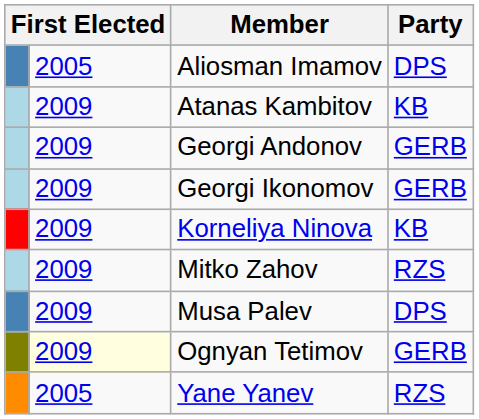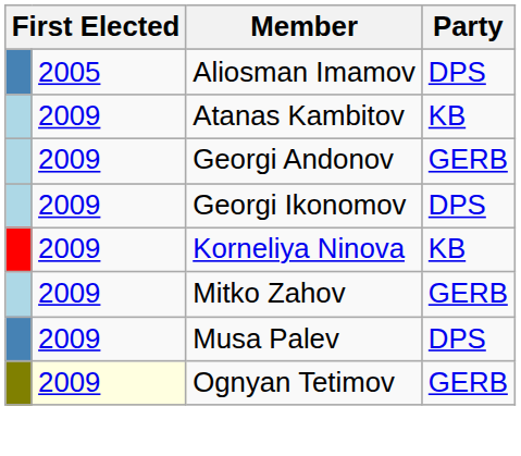Georgi Ikonomov | Party: GERB -> DPS
Mitko Zahov | Party: RZS -> GERB
- row: 2005 | Yane Yanev | RZS
